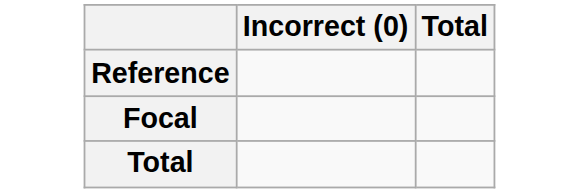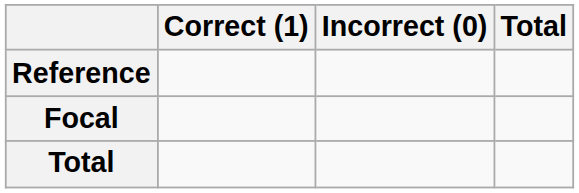+ column: Correct (1)
